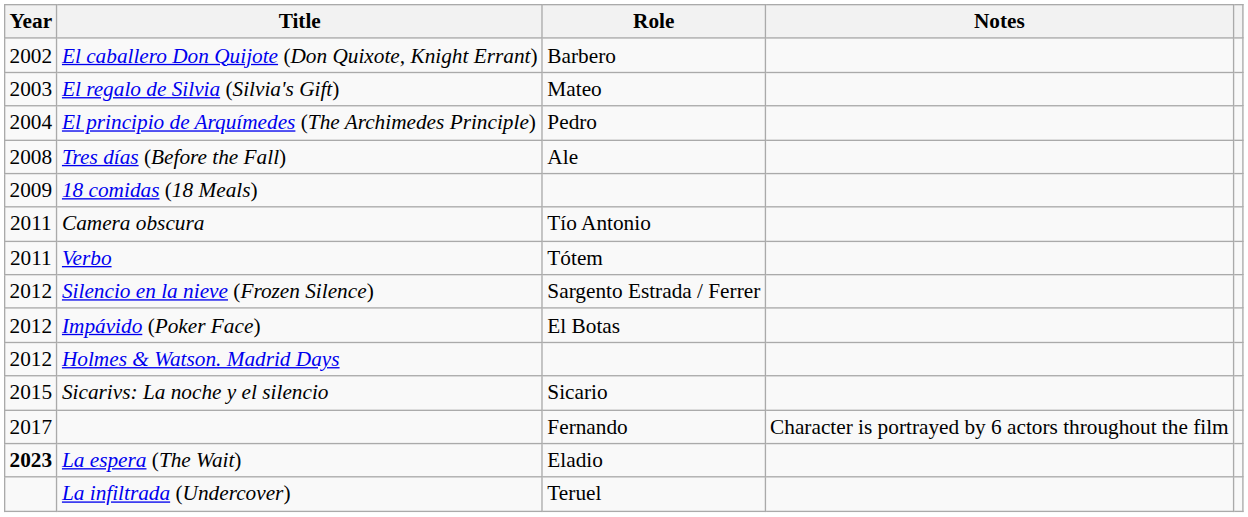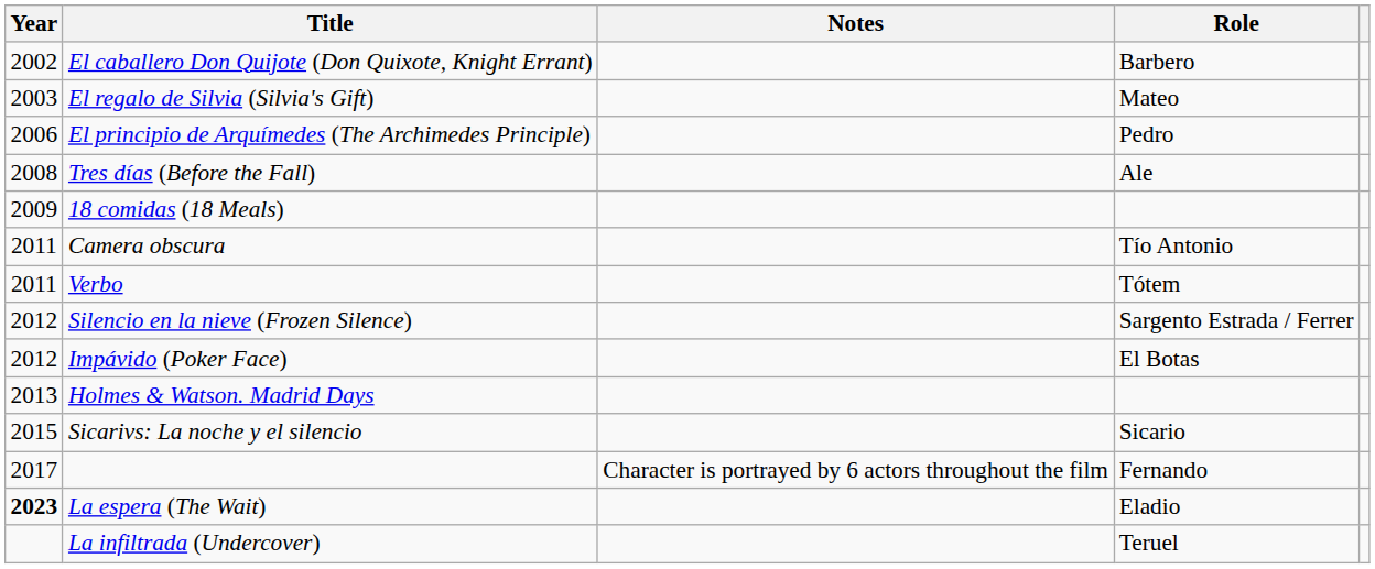columns swapped: Role <-> Notes
El principio de Arquímedes (The Archimedes Principle) | Year: 2004 -> 2006
Holmes & Watson. Madrid Days | Year: 2012 -> 2013
